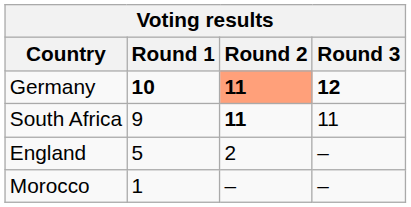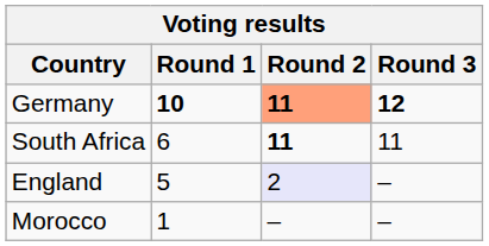South Africa | Round 1: 9 -> 6
England | Round 2: no background -> lavender background
